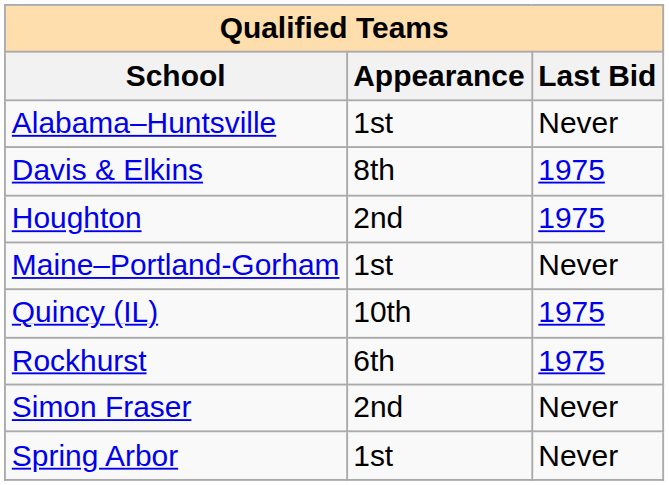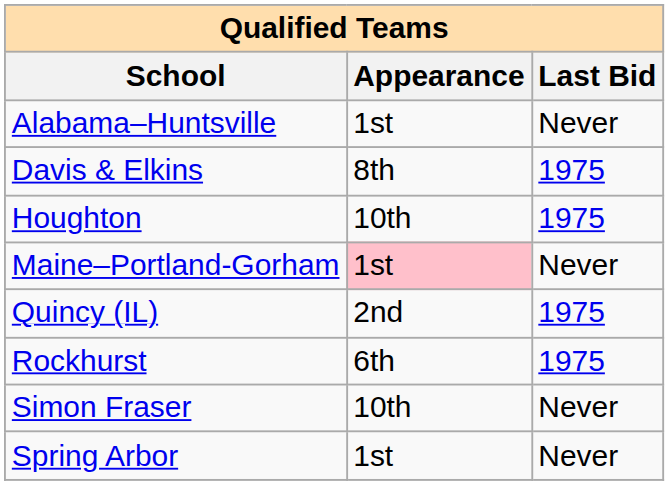Houghton | Appearance: 2nd -> 10th
Maine–Portland-Gorham | Appearance: no background -> pink background
Quincy (IL) | Appearance: 10th -> 2nd
Simon Fraser | Appearance: 2nd -> 10th
